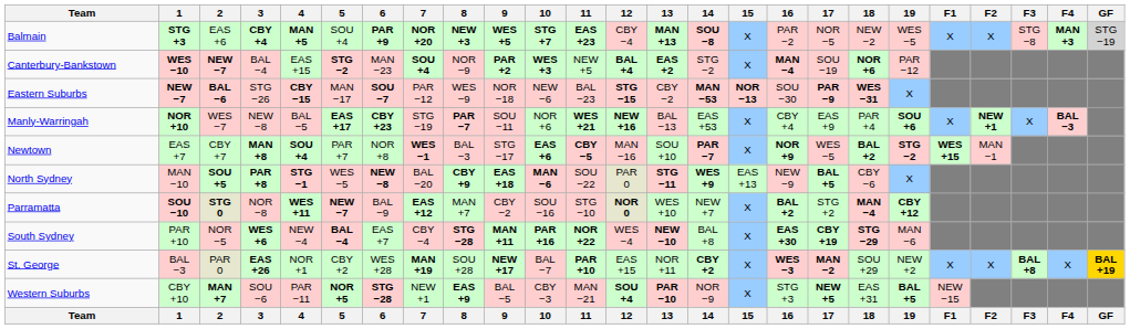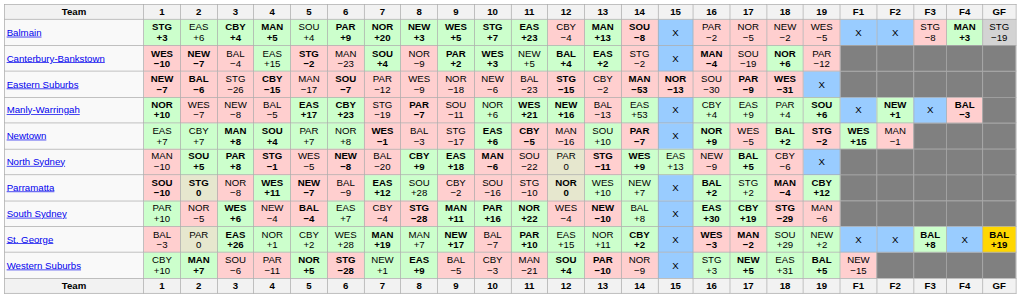Parramatta | 8: MAN +7 -> SOU +28
St. George | 8: SOU +28 -> MAN +7
